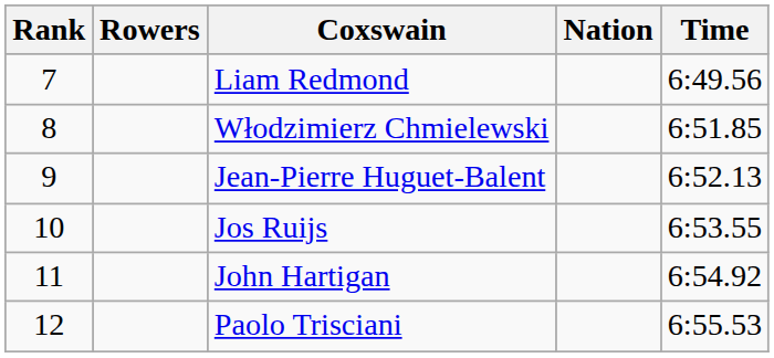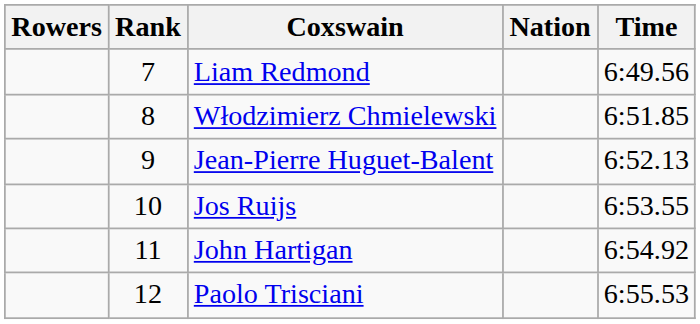columns swapped: Rank <-> Rowers
